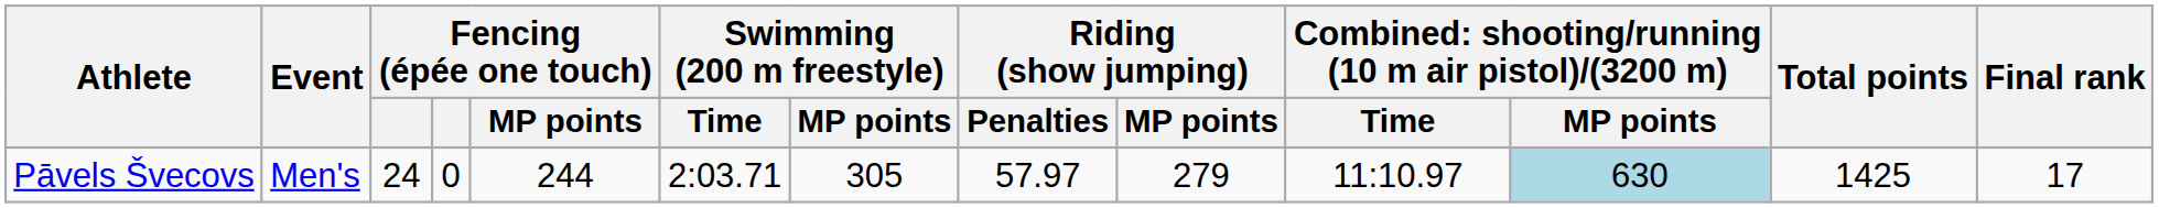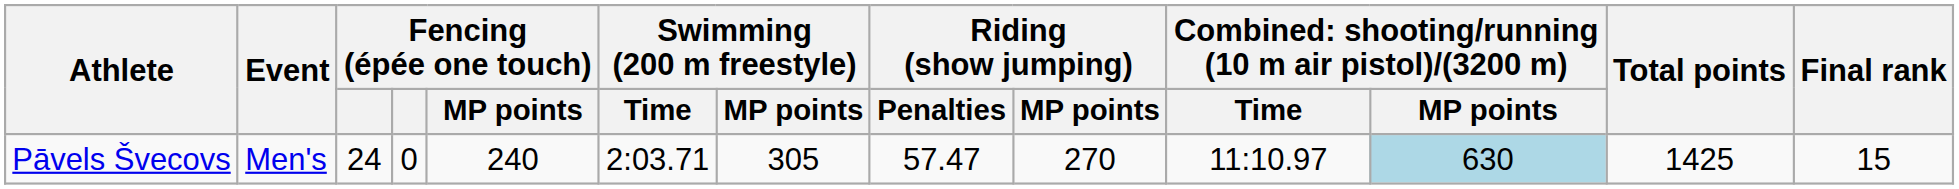Pāvels Švecovs | Fencing (épée one touch) / MP points: 244 -> 240
Pāvels Švecovs | Riding (show jumping) / Penalties: 57.97 -> 57.47
Pāvels Švecovs | Riding (show jumping) / MP points: 279 -> 270
Pāvels Švecovs | Final rank: 17 -> 15
